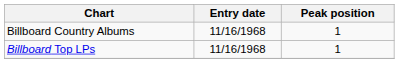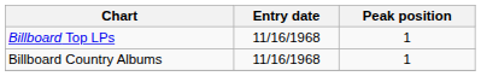rows swapped: Billboard Country Albums <-> Billboard Top LPs
